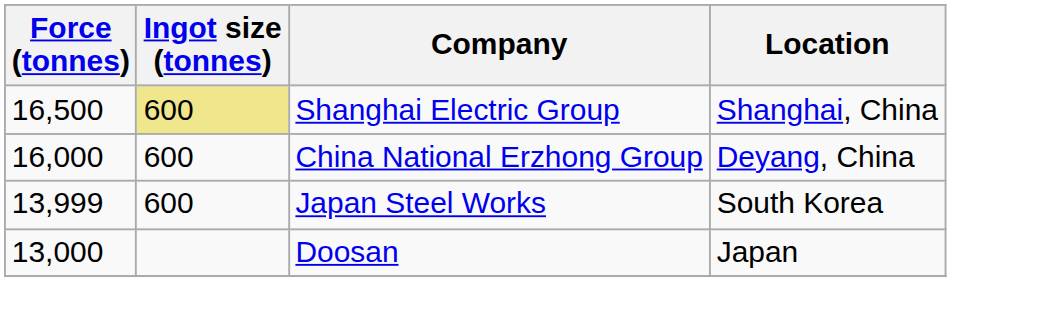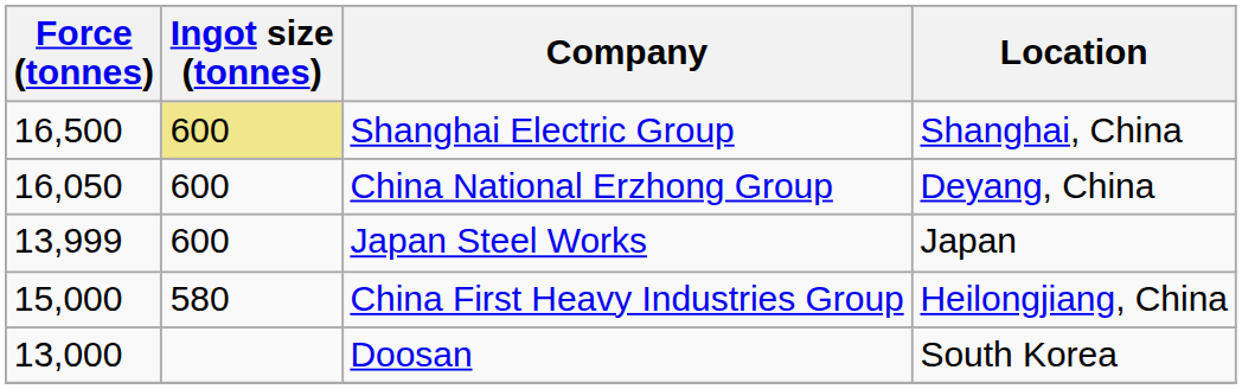China National Erzhong Group | Force (tonnes): 16,000 -> 16,050
Japan Steel Works | Location: South Korea -> Japan
+ row: 15,000 | 580 | China First Heavy Industries Group | Heilongjiang, China
Doosan | Location: Japan -> South Korea
